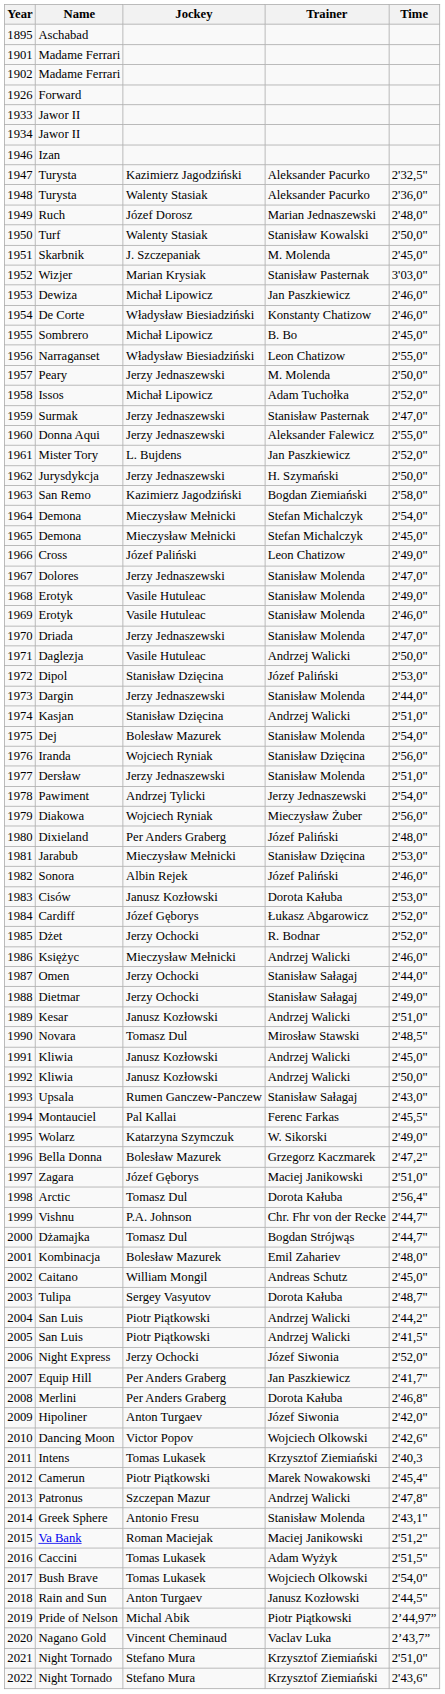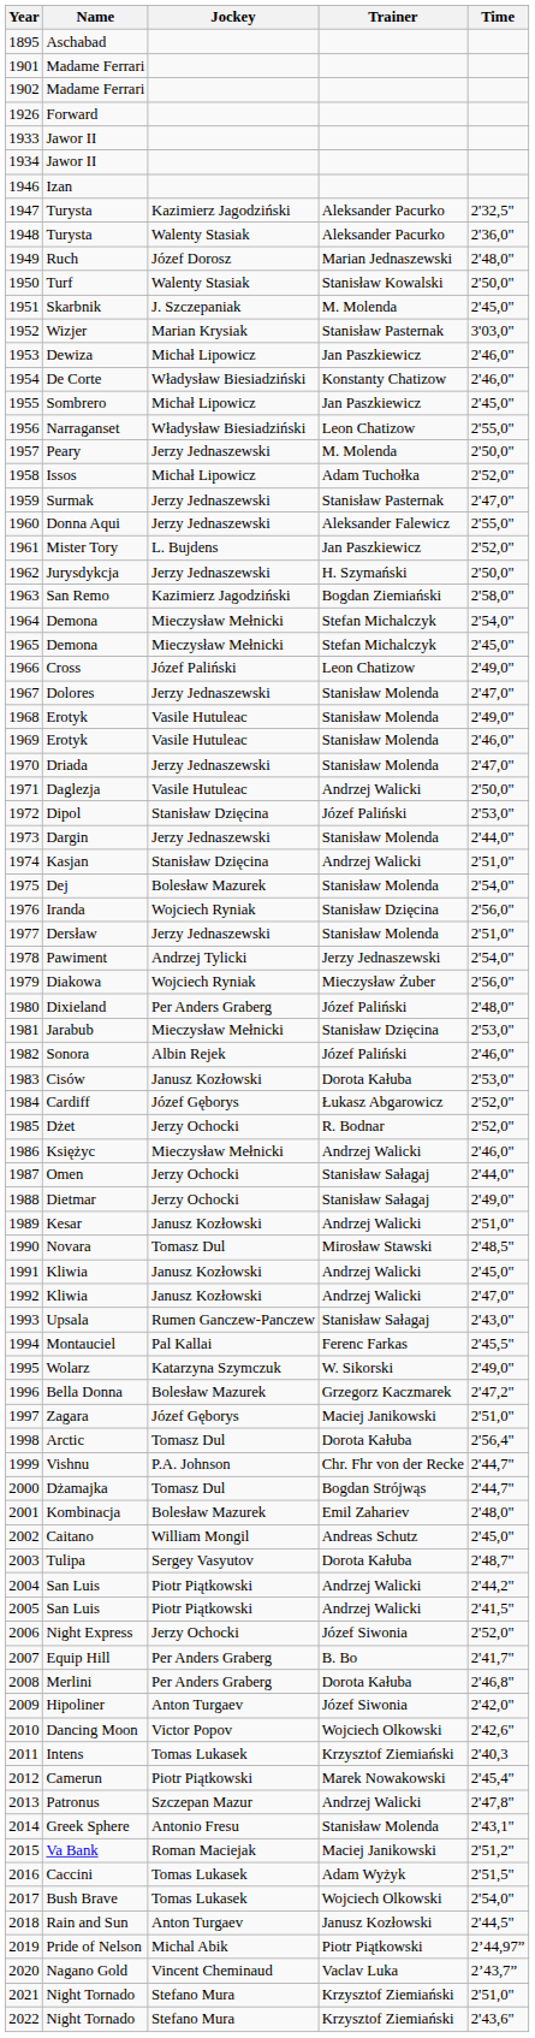Sombrero | Trainer: B. Bo -> Jan Paszkiewicz
1992 / Kliwia | Time: 2'50,0" -> 2'47,0"
Equip Hill | Trainer: Jan Paszkiewicz -> B. Bo
